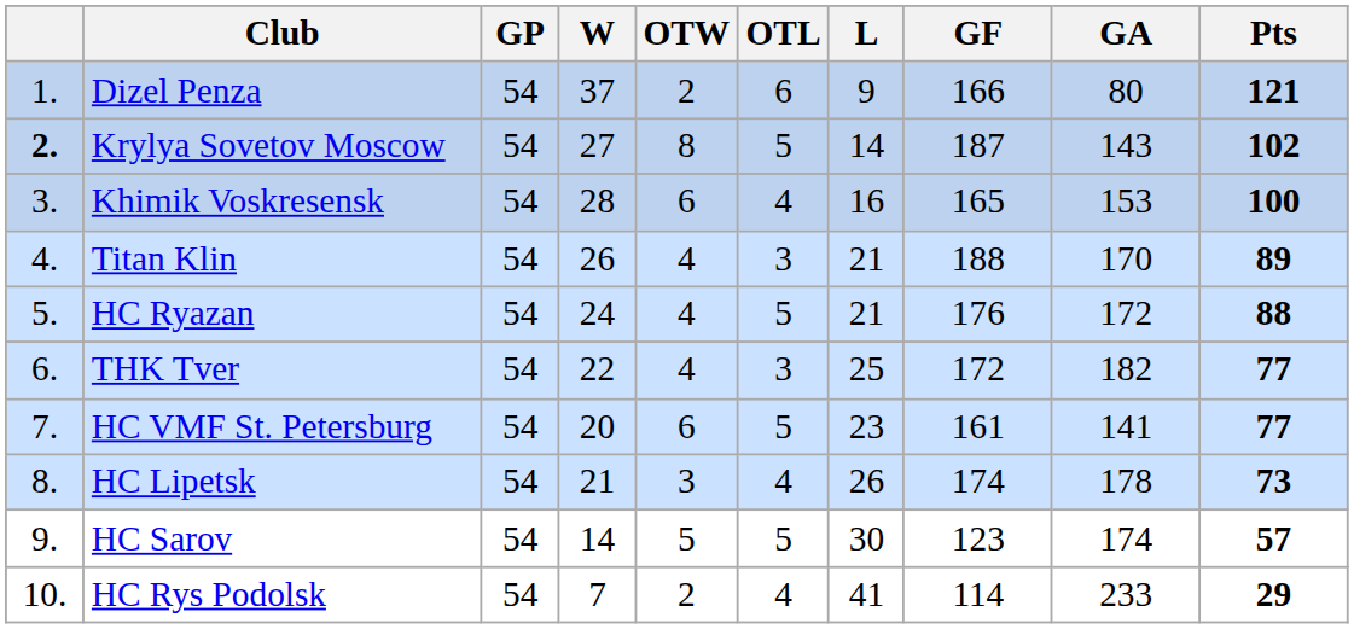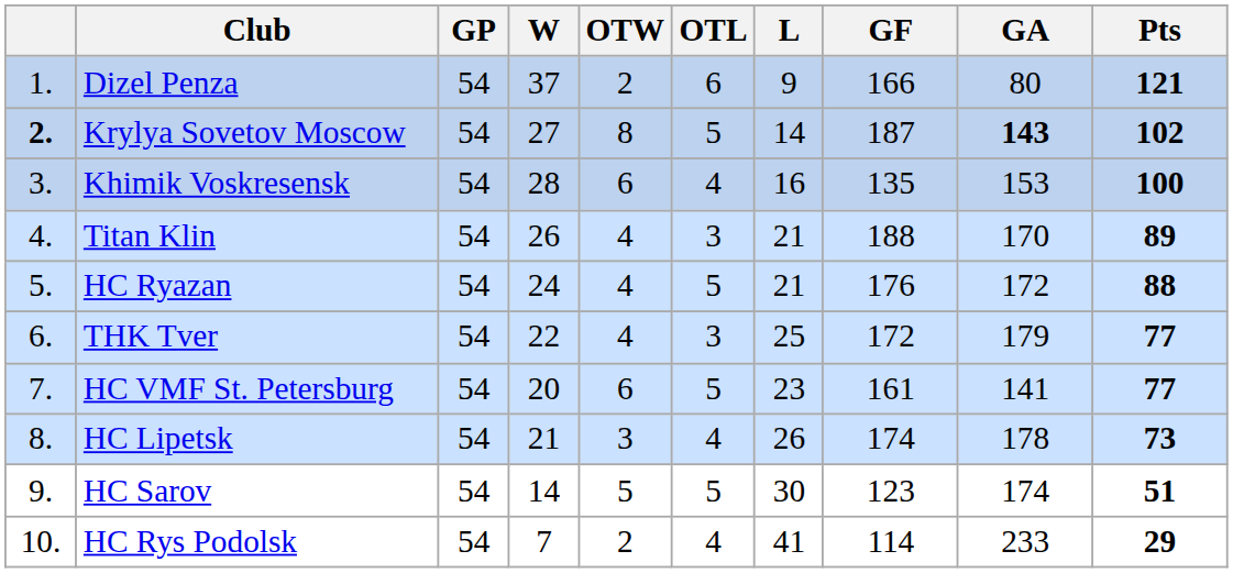Krylya Sovetov Moscow | GA: normal -> bold
Khimik Voskresensk | GF: 165 -> 135
THK Tver | GA: 182 -> 179
HC Sarov | Pts: 57 -> 51
